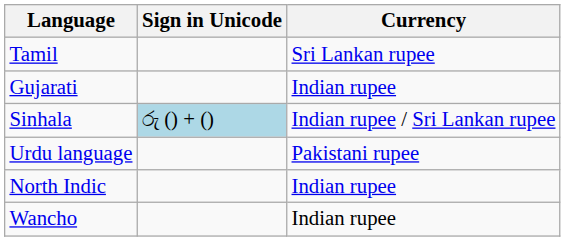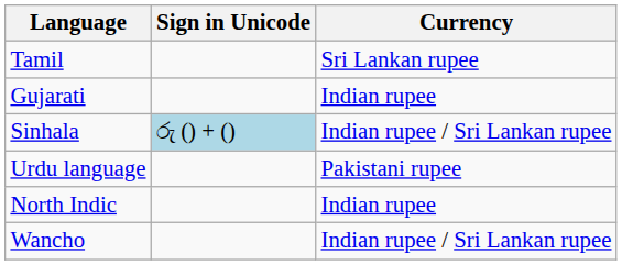Wancho | Currency: Indian rupee -> Indian rupee / Sri Lankan rupee
